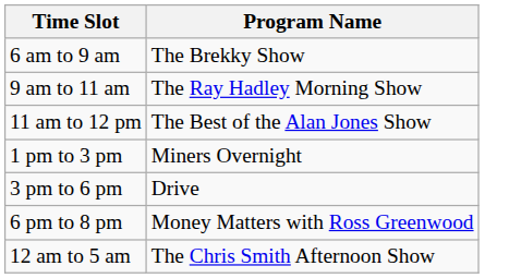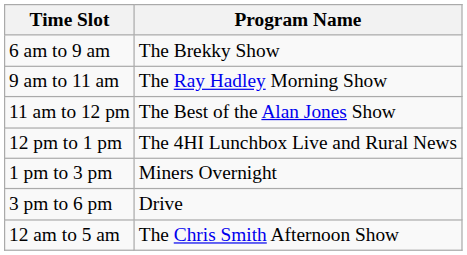+ row: 12 pm to 1 pm | The 4HI Lunchbox Live and Rural News
- row: 6 pm to 8 pm | Money Matters with Ross Greenwood
